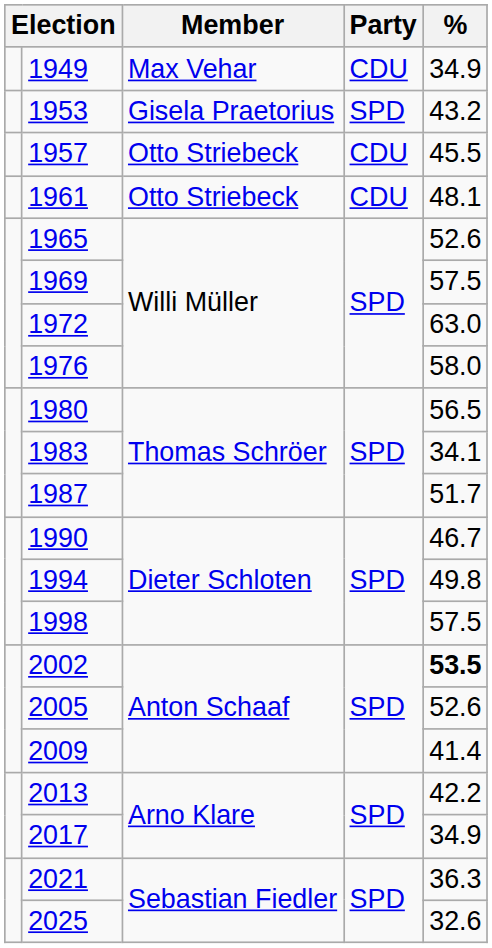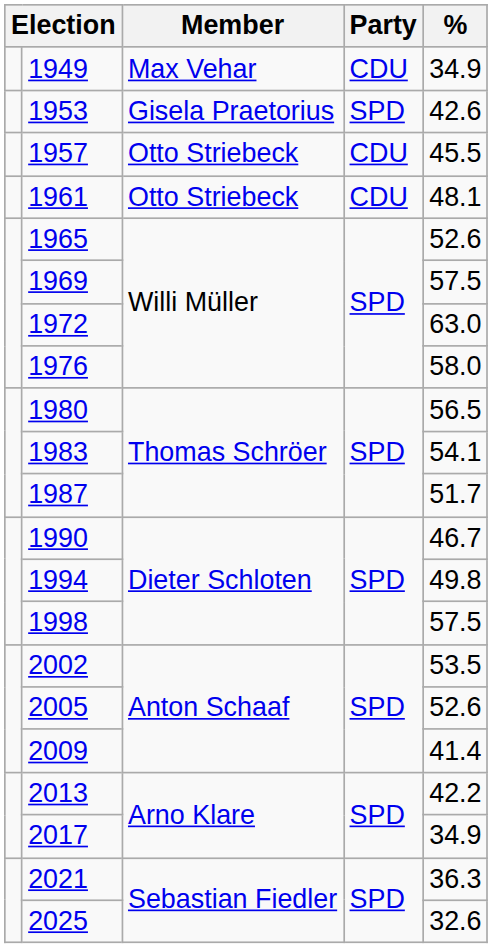1953 | %: 43.2 -> 42.6
1983 | %: 34.1 -> 54.1
2002 | %: bold -> normal
